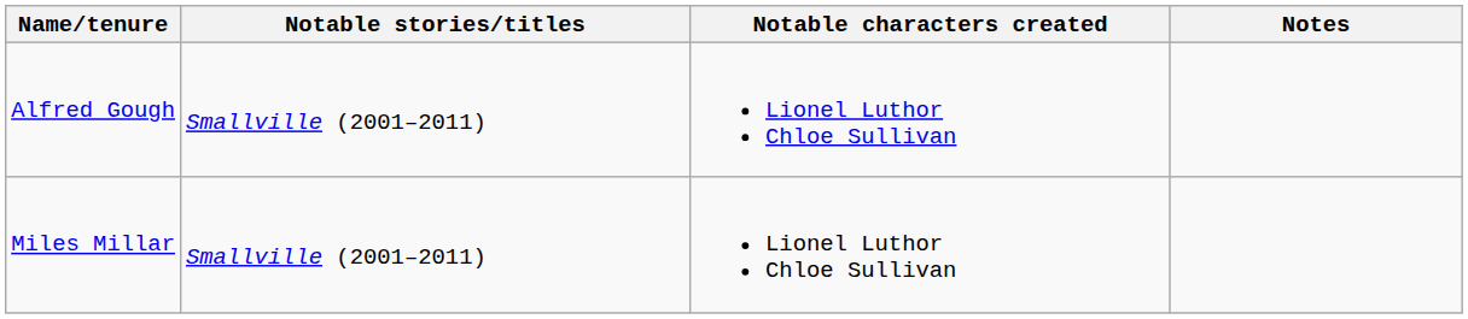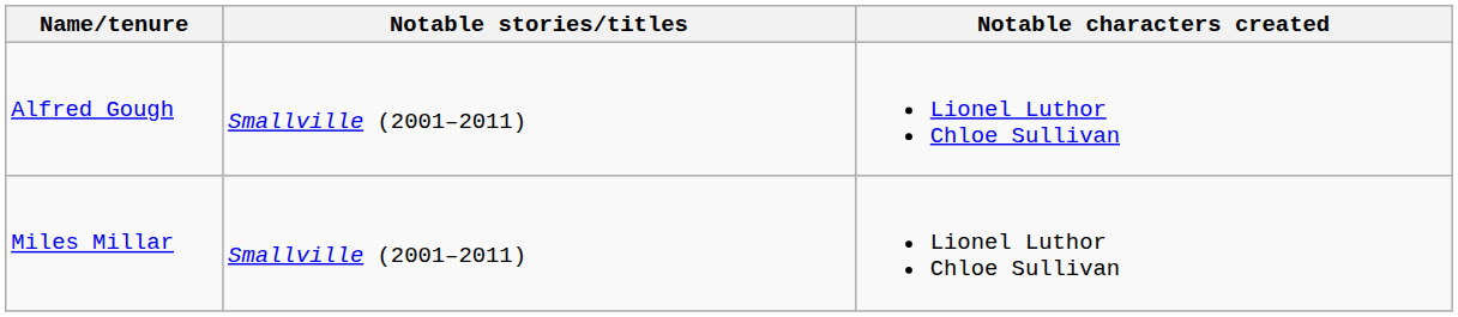- column: Notes
